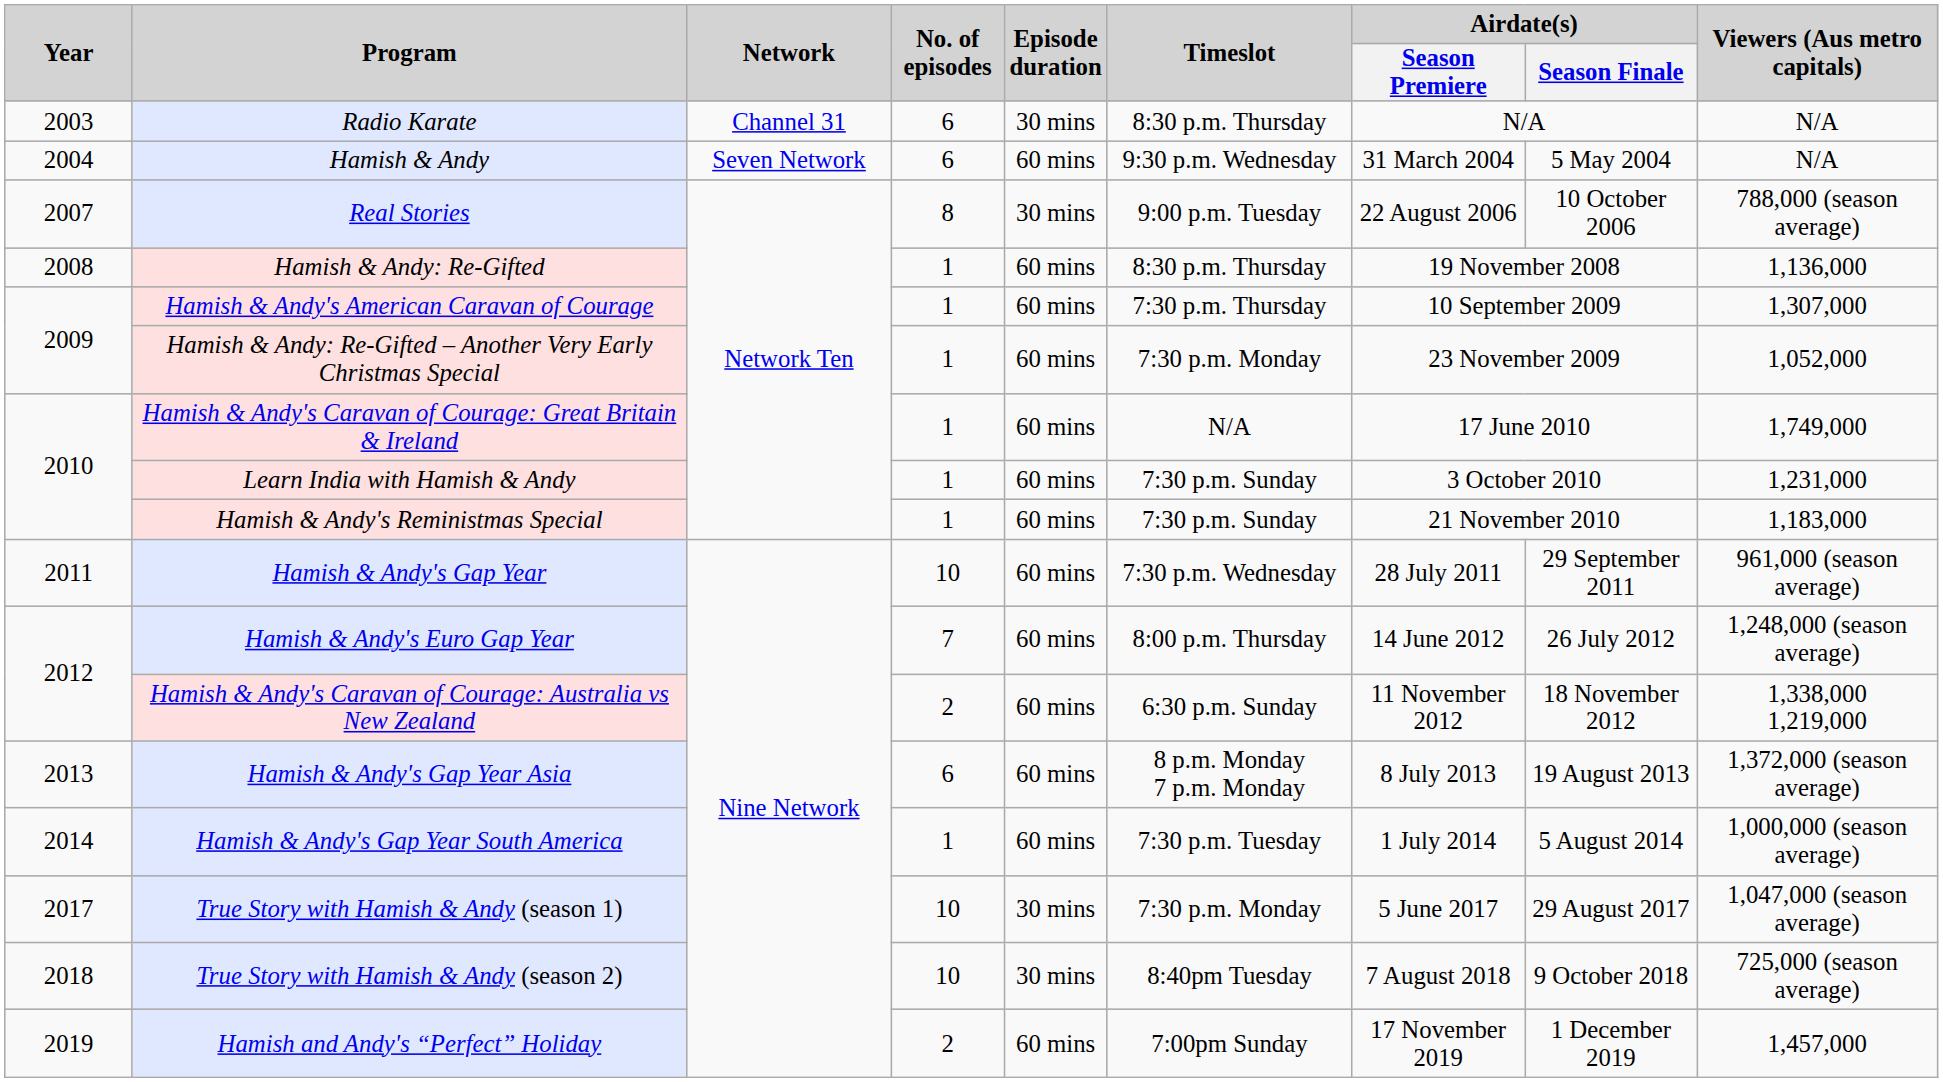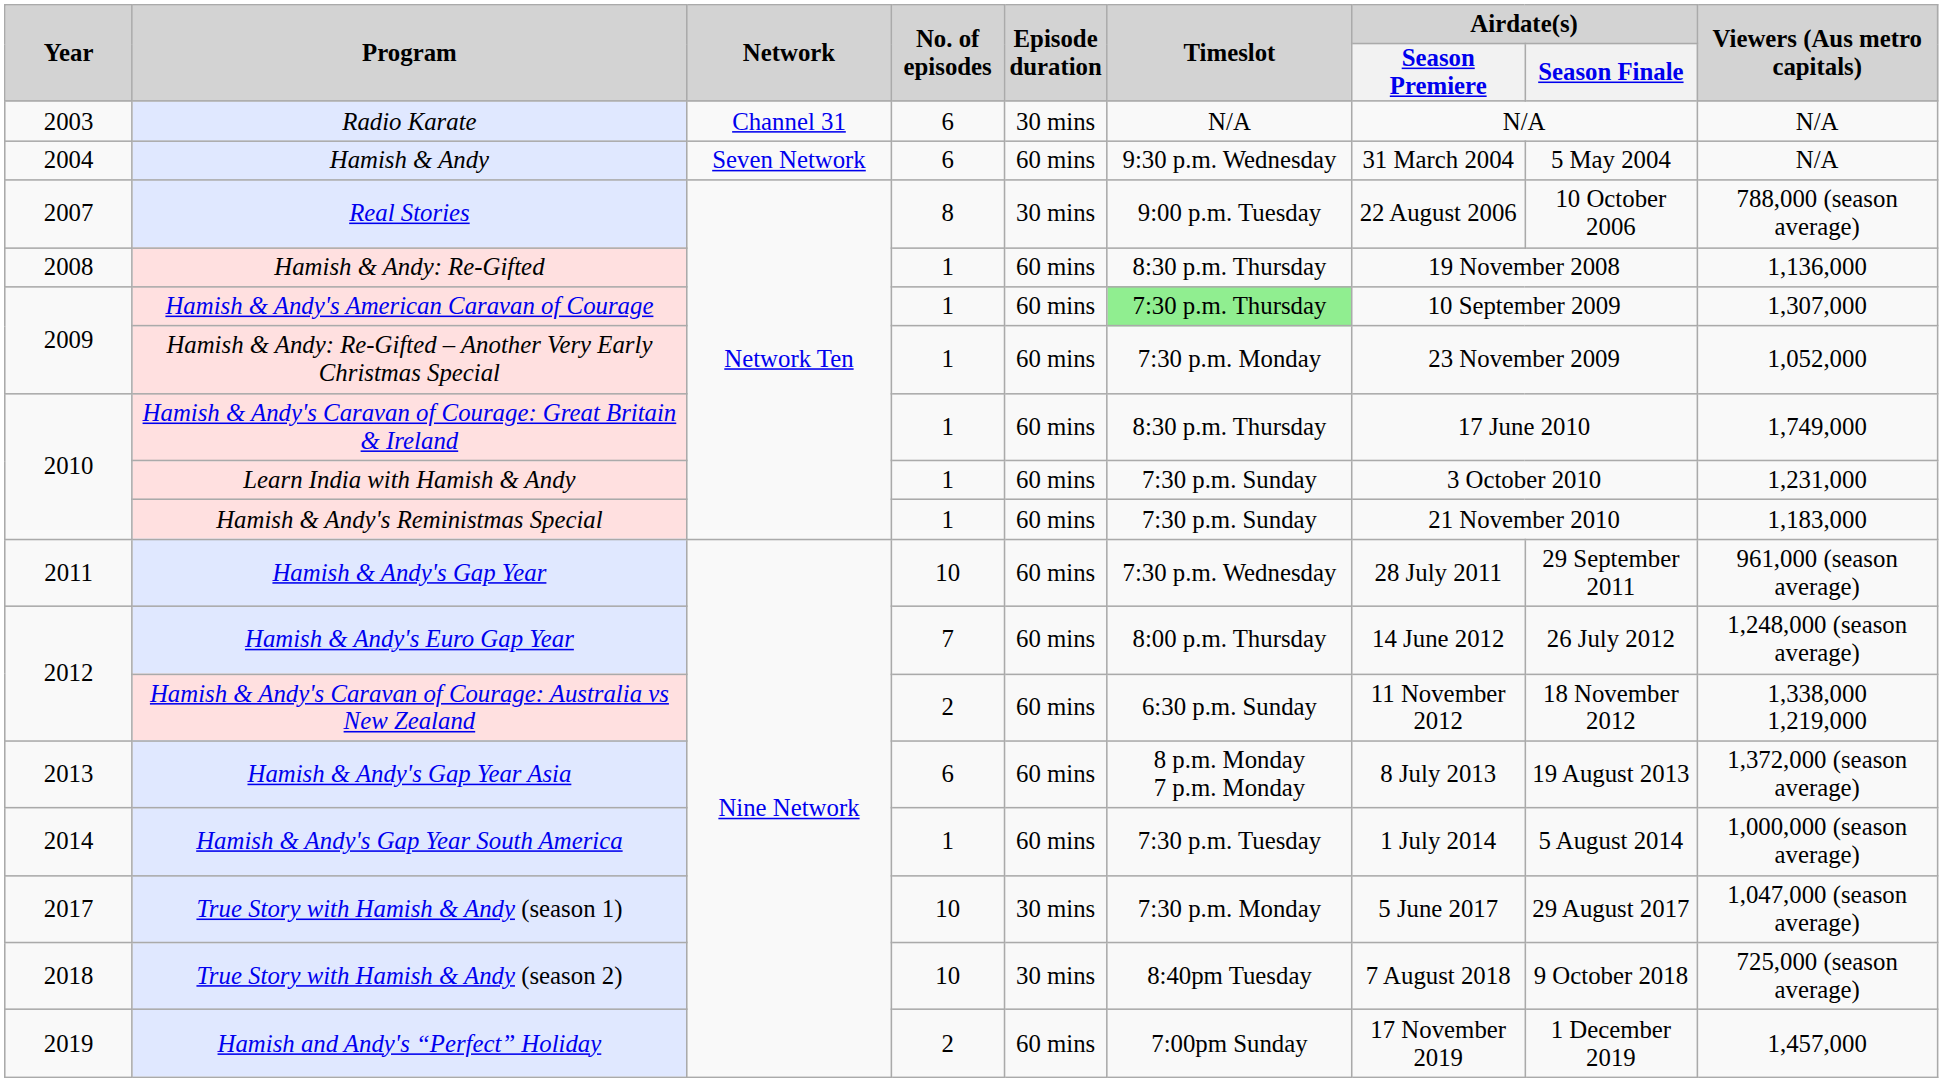Radio Karate | Timeslot: 8:30 p.m. Thursday -> N/A
Hamish & Andy's American Caravan of Courage | Timeslot: no background -> lightgreen background
Hamish & Andy's Caravan of Courage: Great Britain & Ireland | Timeslot: N/A -> 8:30 p.m. Thursday
